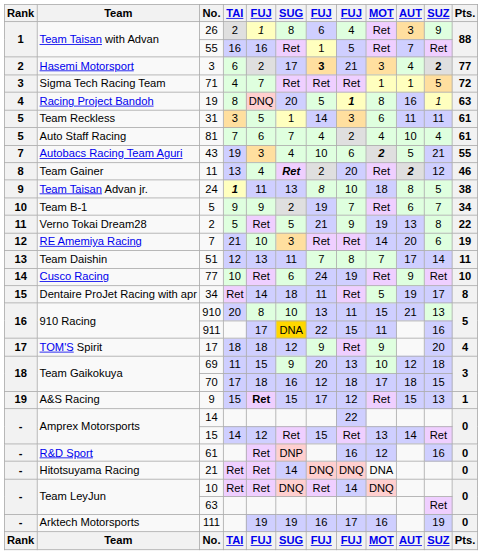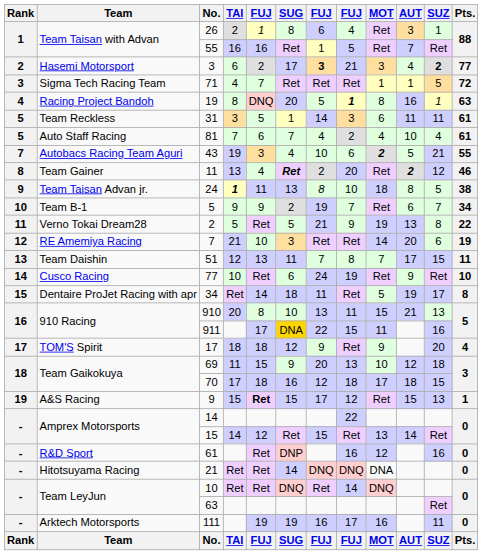26 | SUZ: 9 -> 1
51 | SUZ: 14 -> 15
111 | SUZ: 19 -> 11
